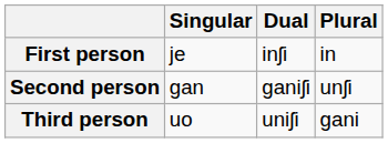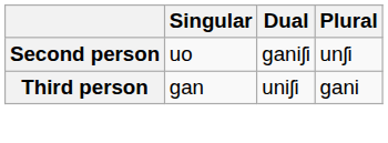- row: First person | je | inʃi | in
Second person | Singular: gan -> uo
Third person | Singular: uo -> gan
